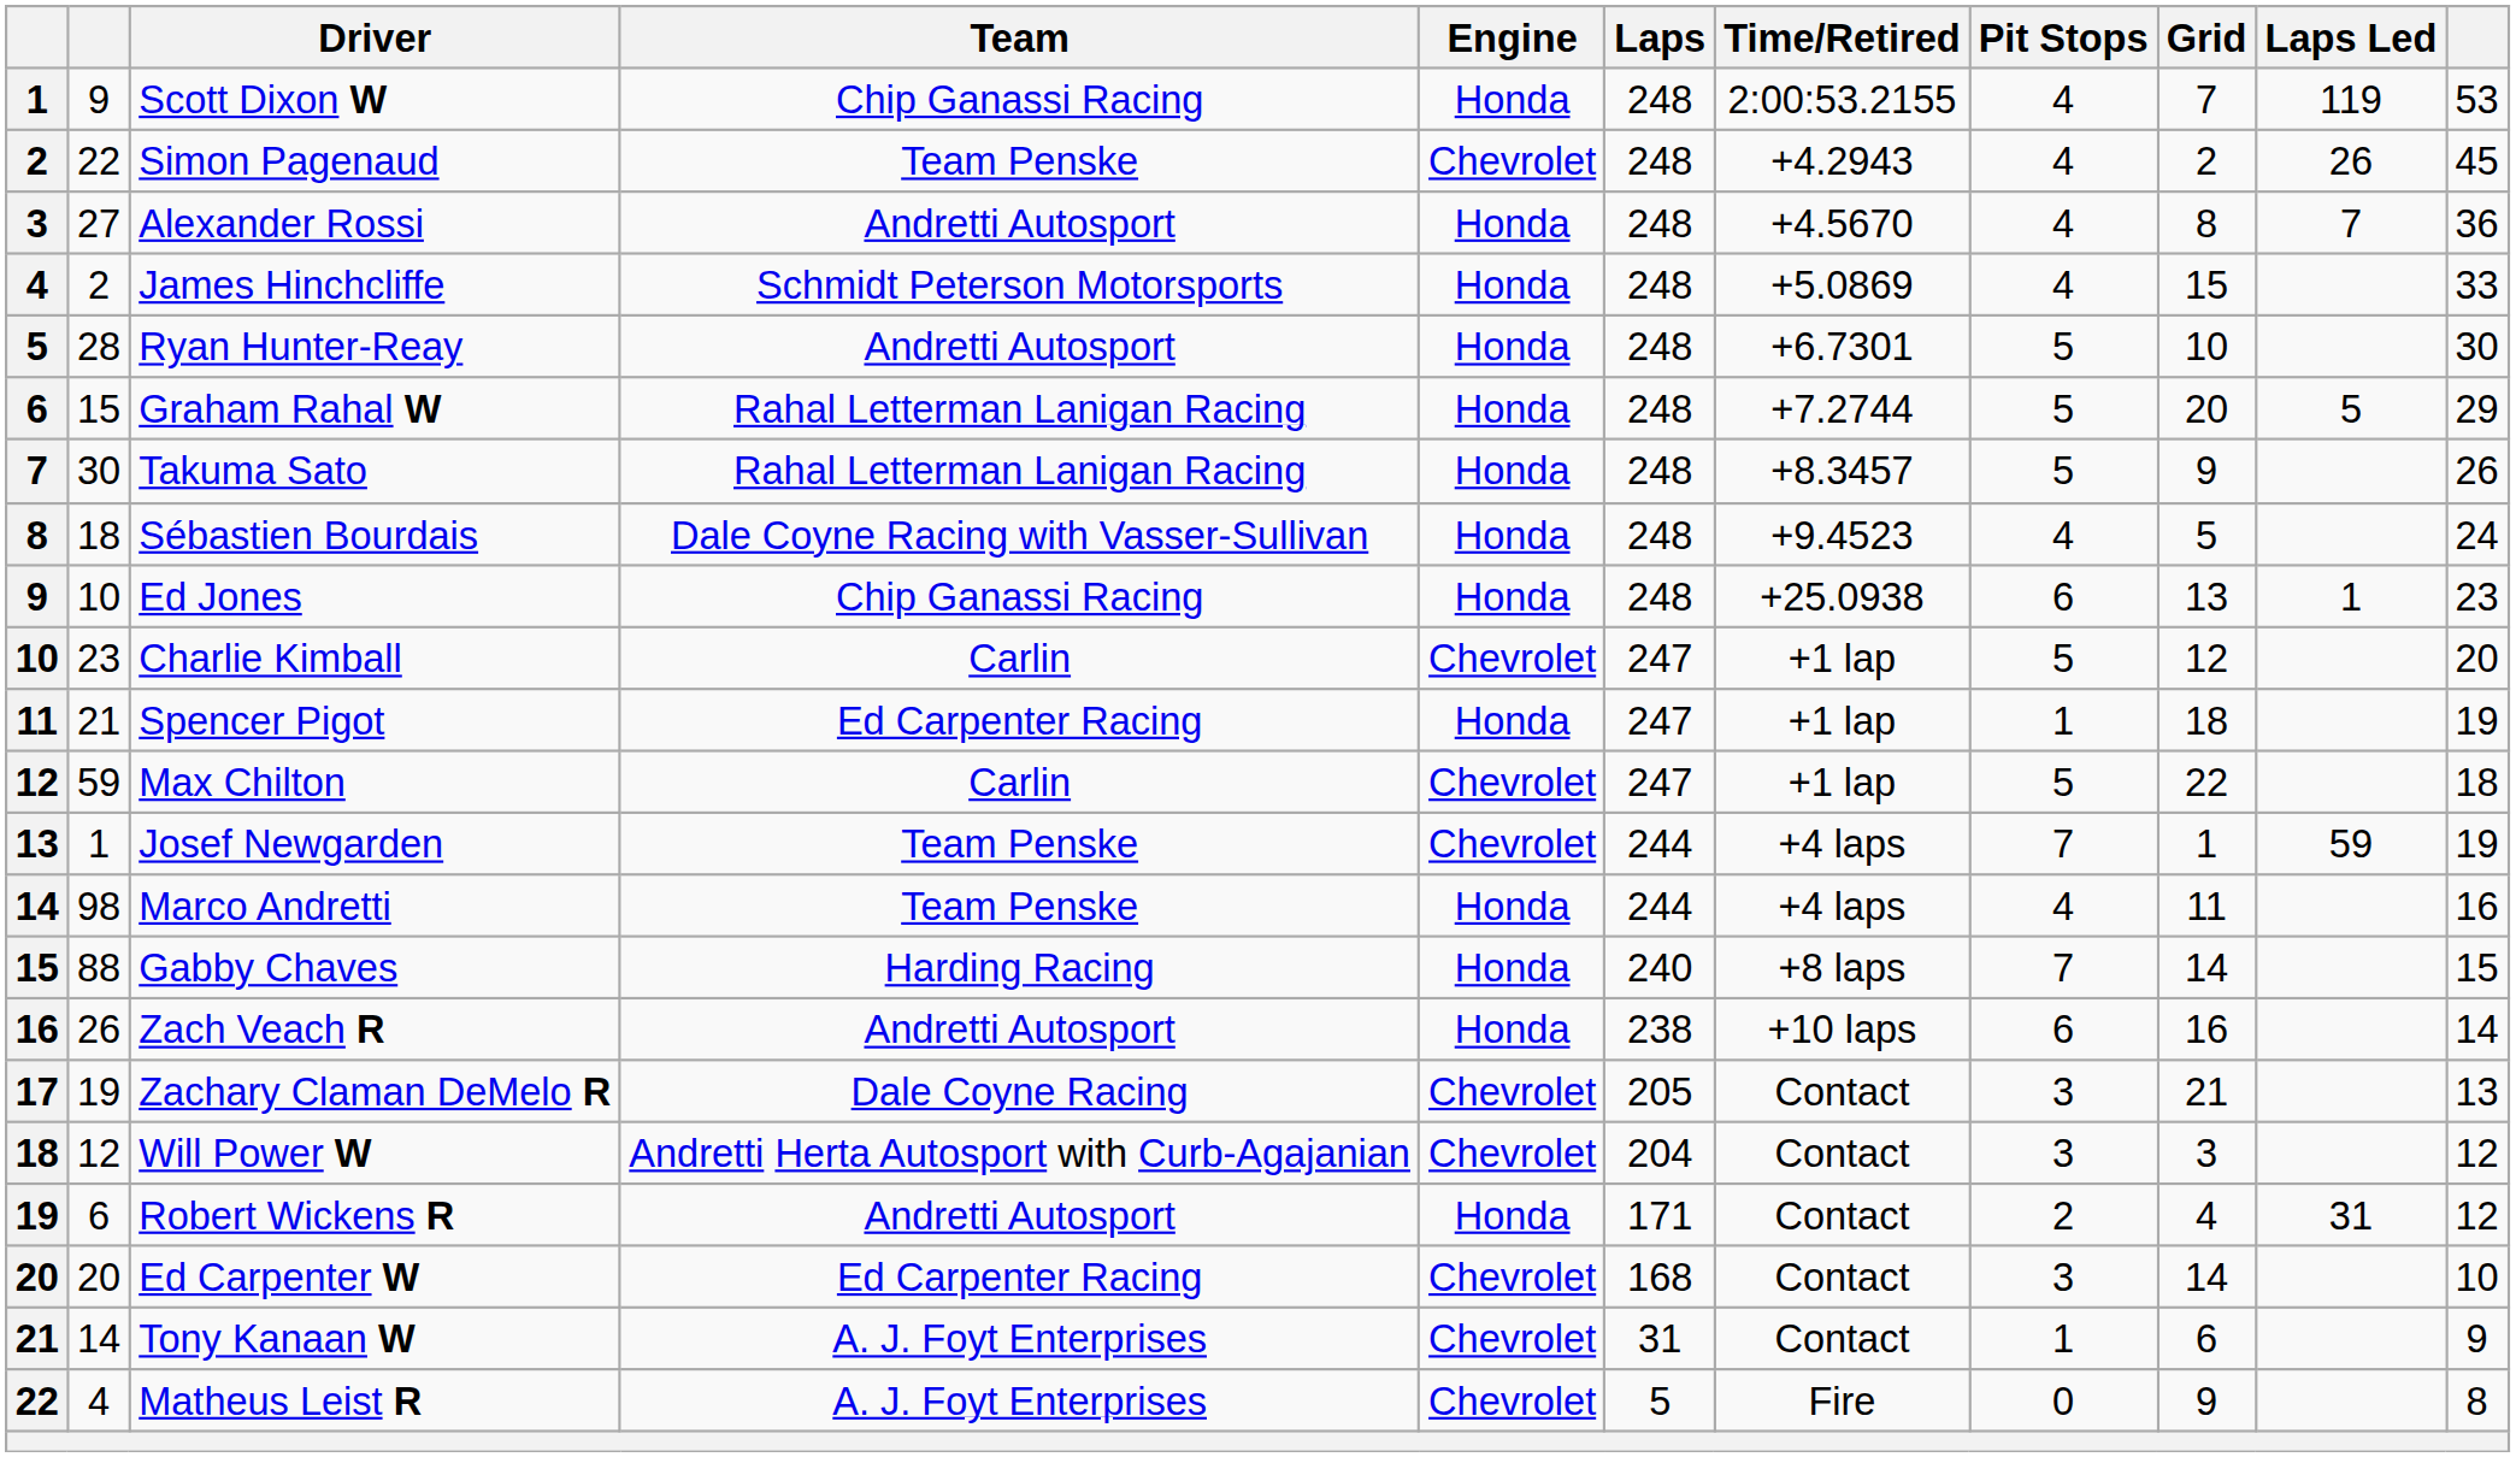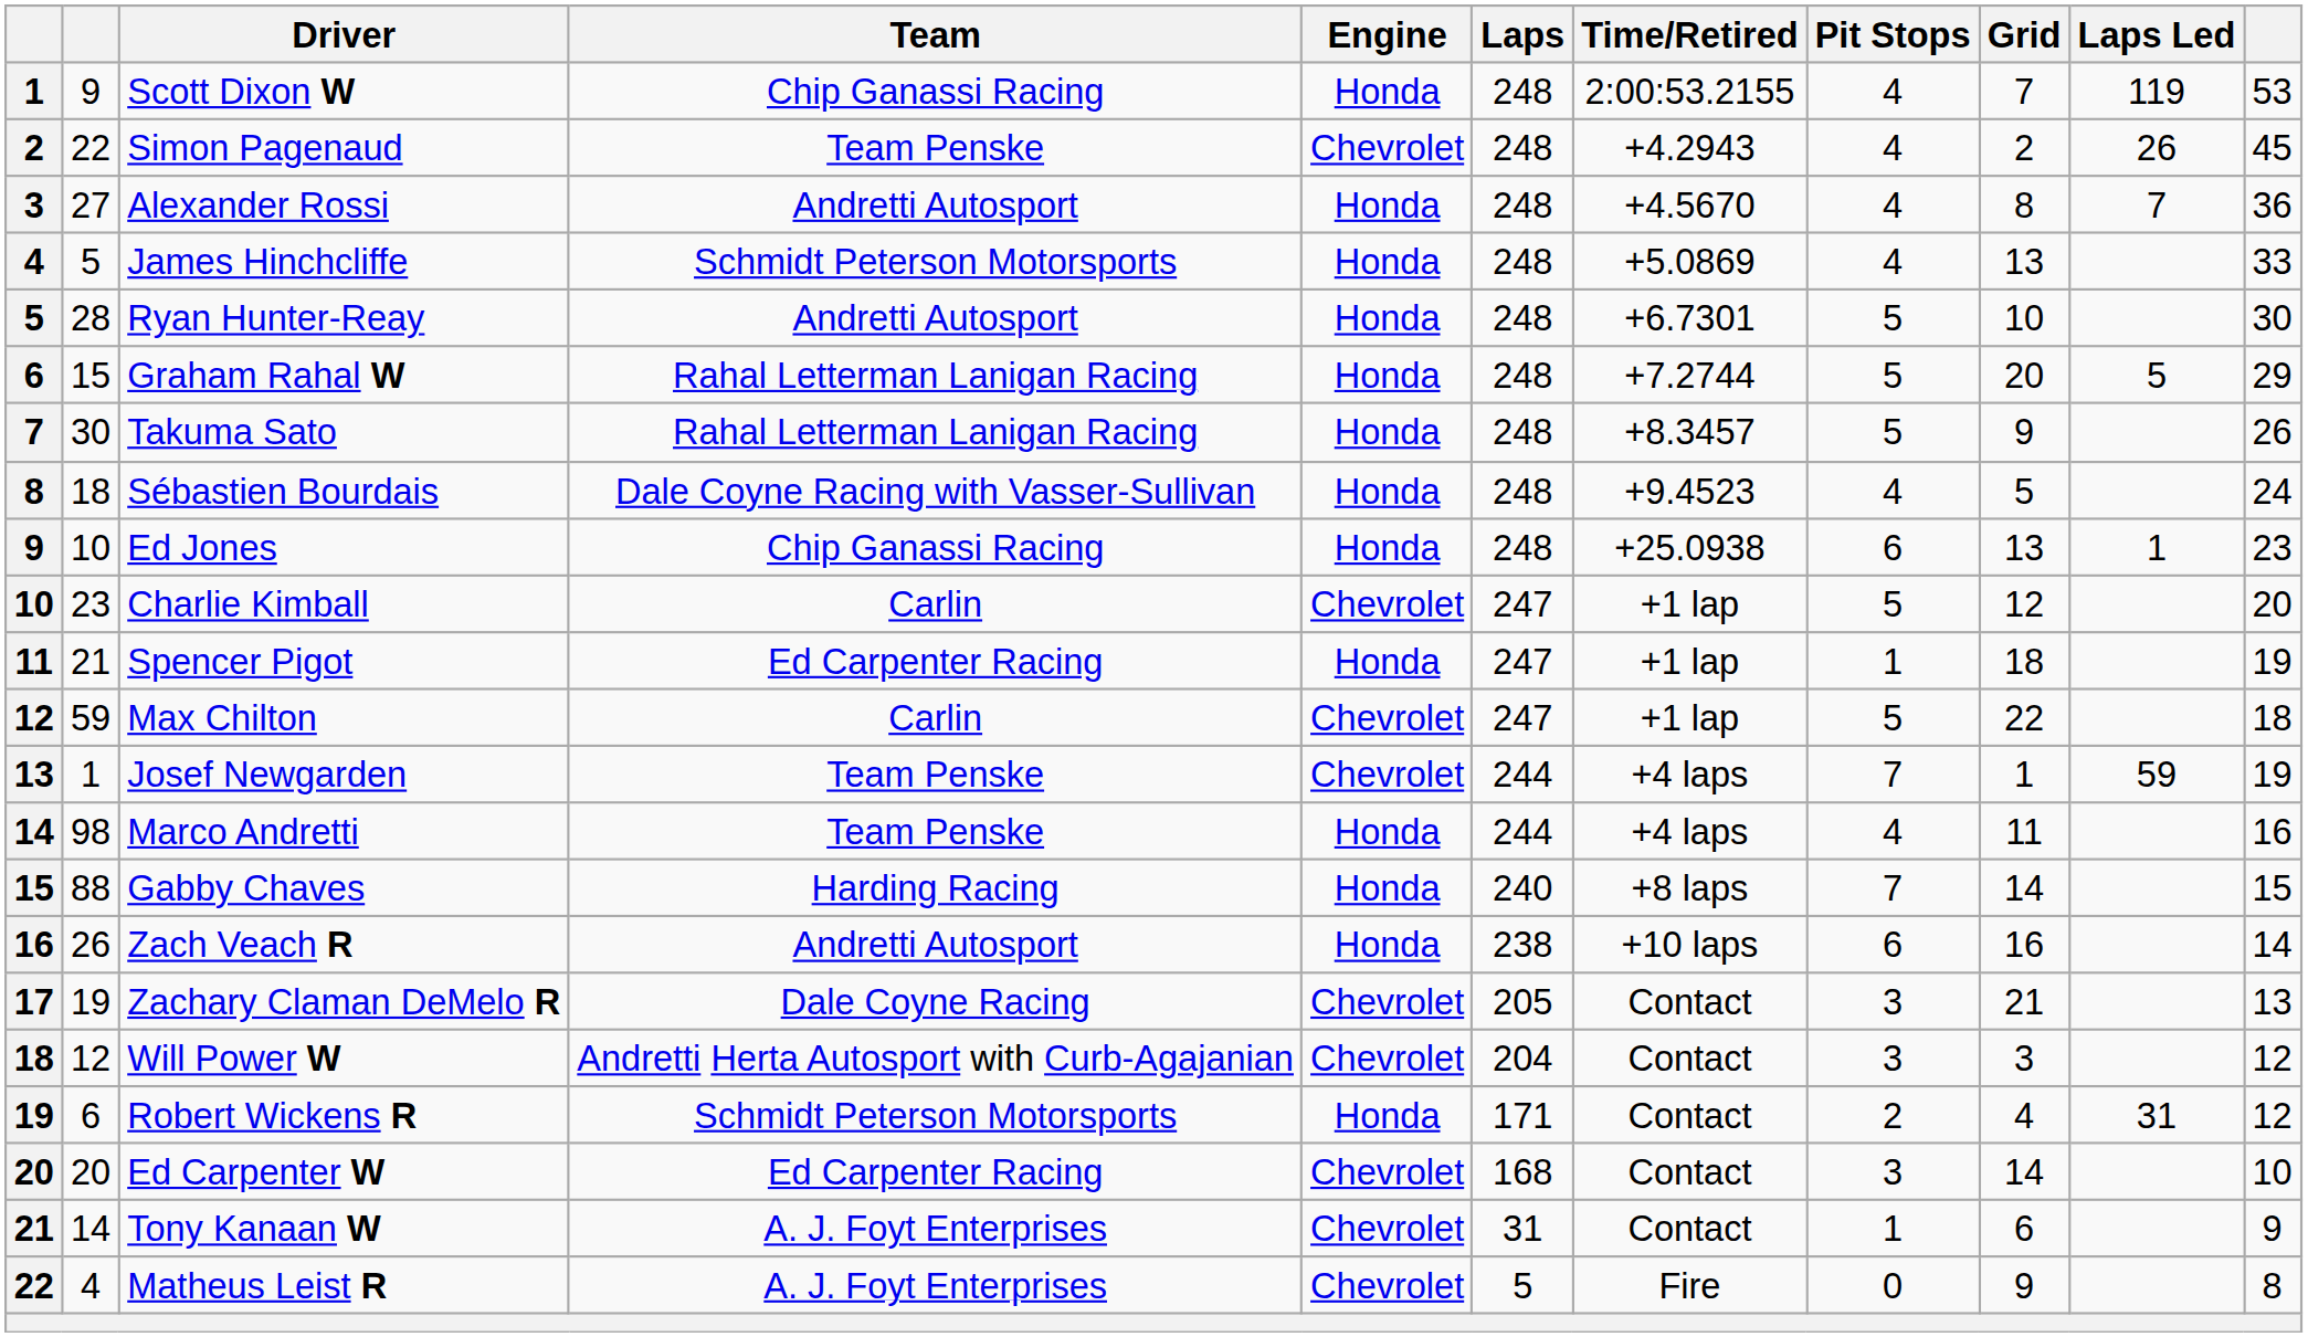James Hinchcliffe | column 2: 2 -> 5
James Hinchcliffe | Grid: 15 -> 13
Robert Wickens R | Team: Andretti Autosport -> Schmidt Peterson Motorsports
